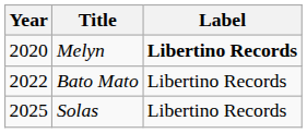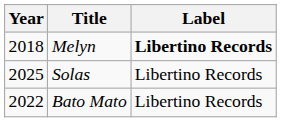Melyn | Year: 2020 -> 2018
rows swapped: Bato Mato <-> Solas
